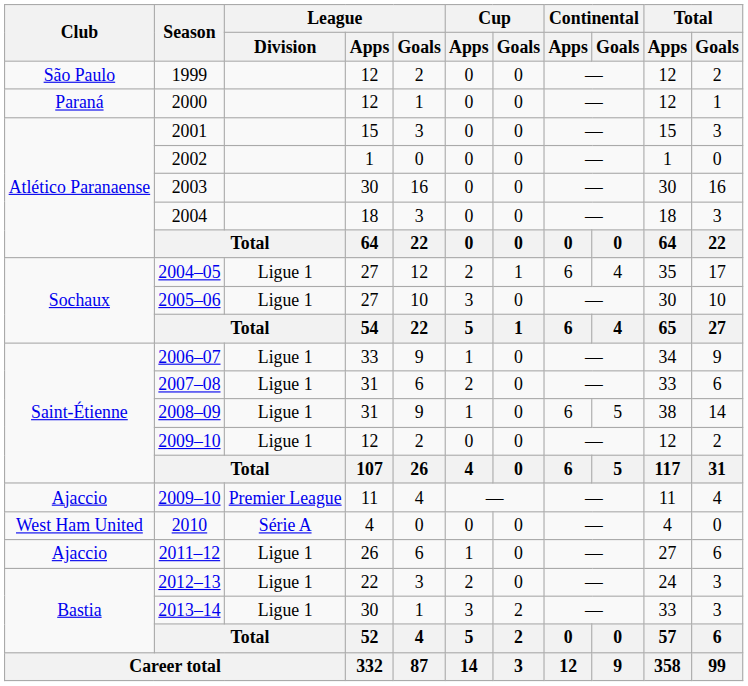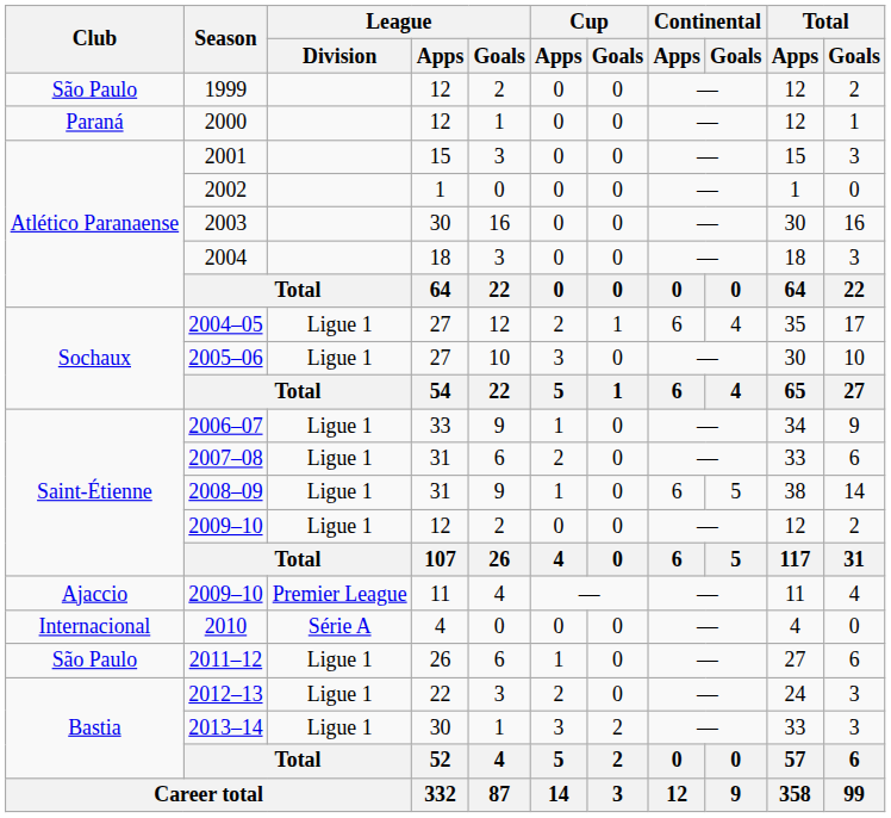2010 | Club: West Ham United -> Internacional
2011–12 | Club: Ajaccio -> São Paulo
